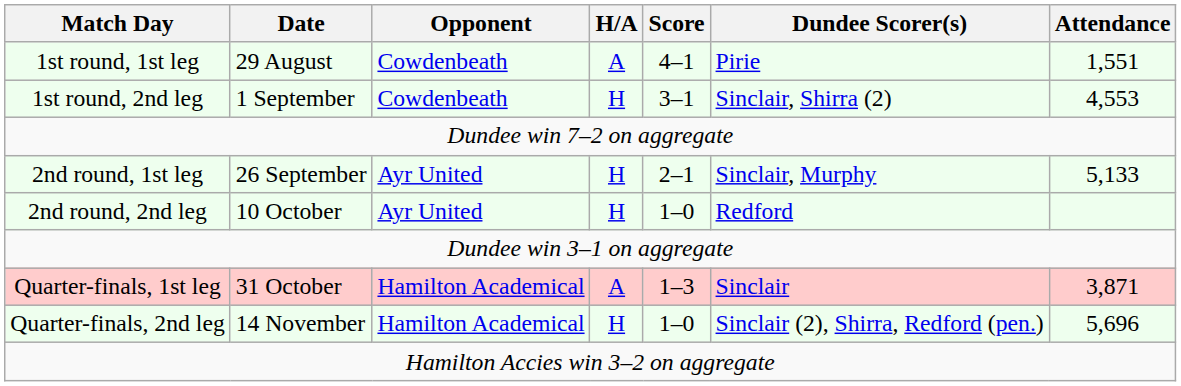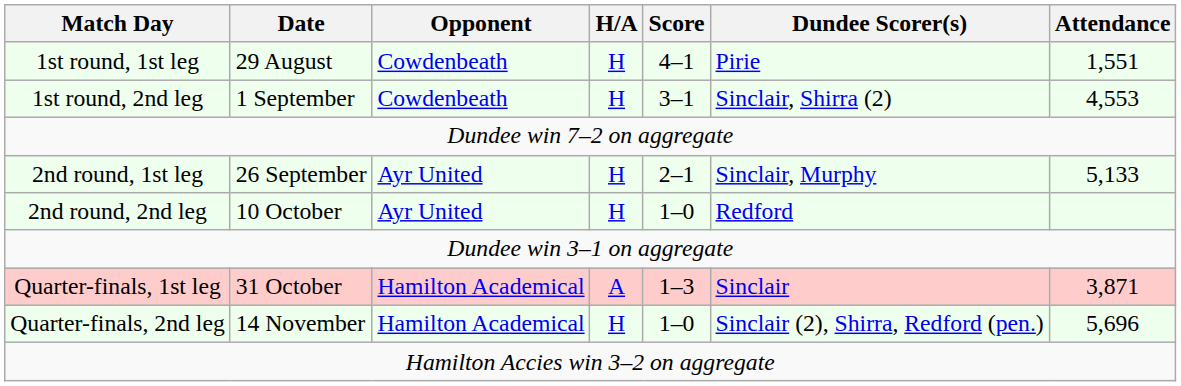1st round, 1st leg | H/A: A -> H
